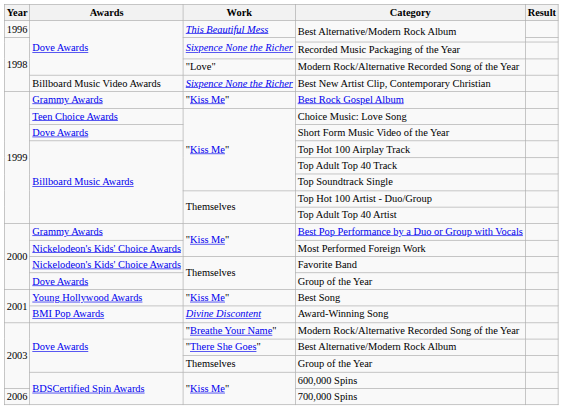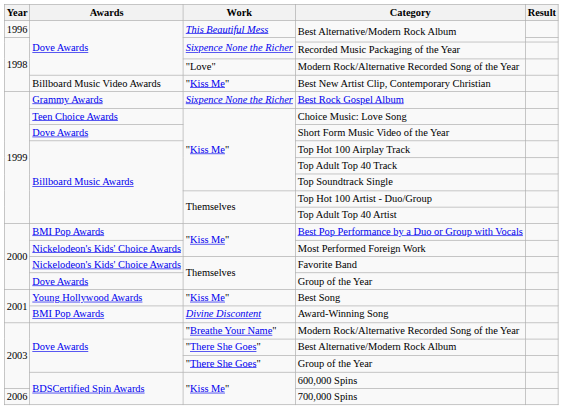Best New Artist Clip, Contemporary Christian | Work: Sixpence None the Richer -> "Kiss Me"
Best Rock Gospel Album | Work: "Kiss Me" -> Sixpence None the Richer
Best Pop Performance by a Duo or Group with Vocals | Awards: Grammy Awards -> BMI Pop Awards
2003 / Group of the Year | Work: Themselves -> "There She Goes"
